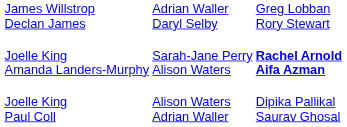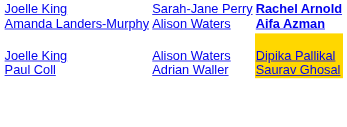- row: James Willstrop Declan James | Adrian Waller Daryl Selby | Greg Lobban Rory Stewart
Joelle King Paul Coll | column 4: no background -> gold background
